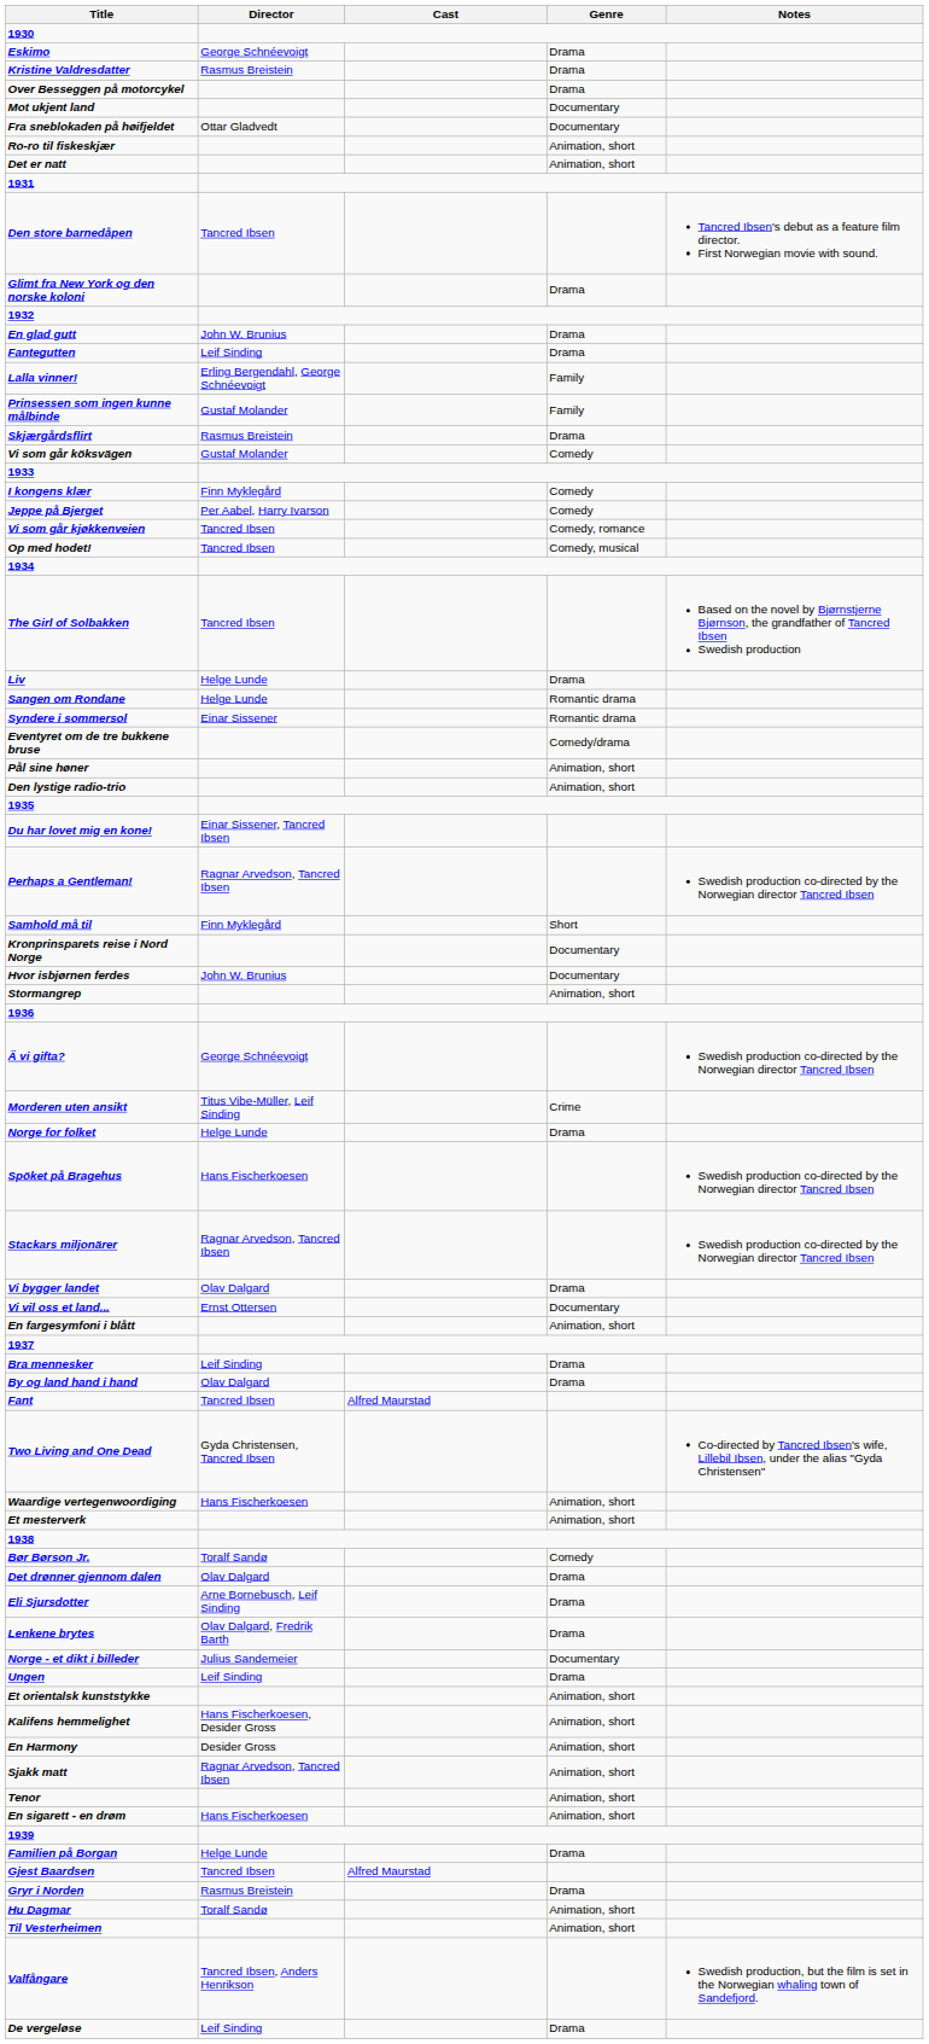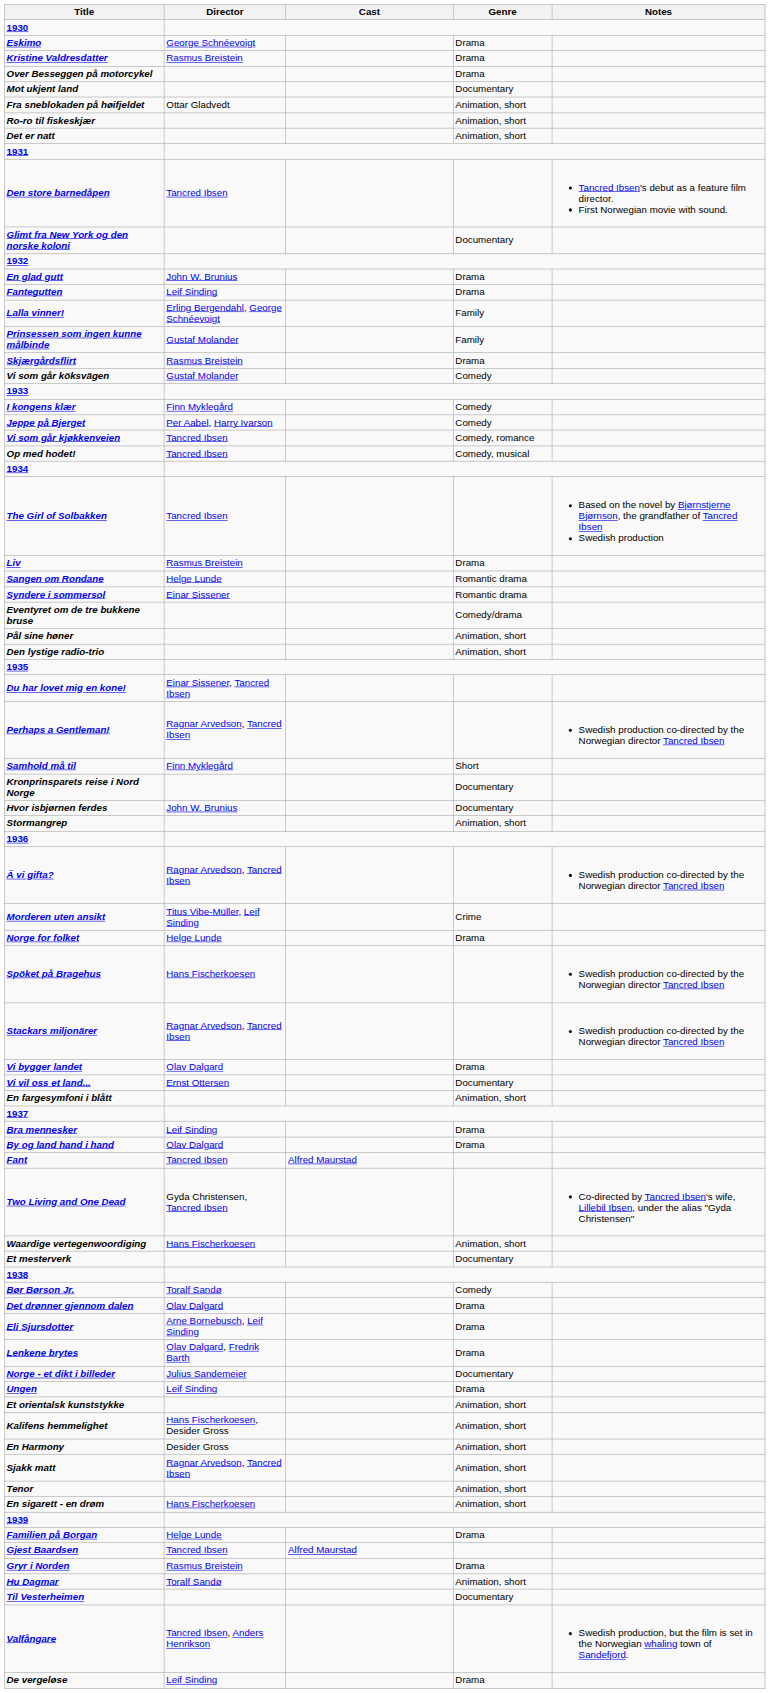Fra sneblokaden på høifjeldet | Genre: Documentary -> Animation, short
Glimt fra New York og den norske koloni | Genre: Drama -> Documentary
Liv | Director: Helge Lunde -> Rasmus Breistein
Ä vi gifta? | Director: George Schnéevoigt -> Ragnar Arvedson, Tancred Ibsen
Et mesterverk | Genre: Animation, short -> Documentary
Til Vesterheimen | Genre: Animation, short -> Documentary
